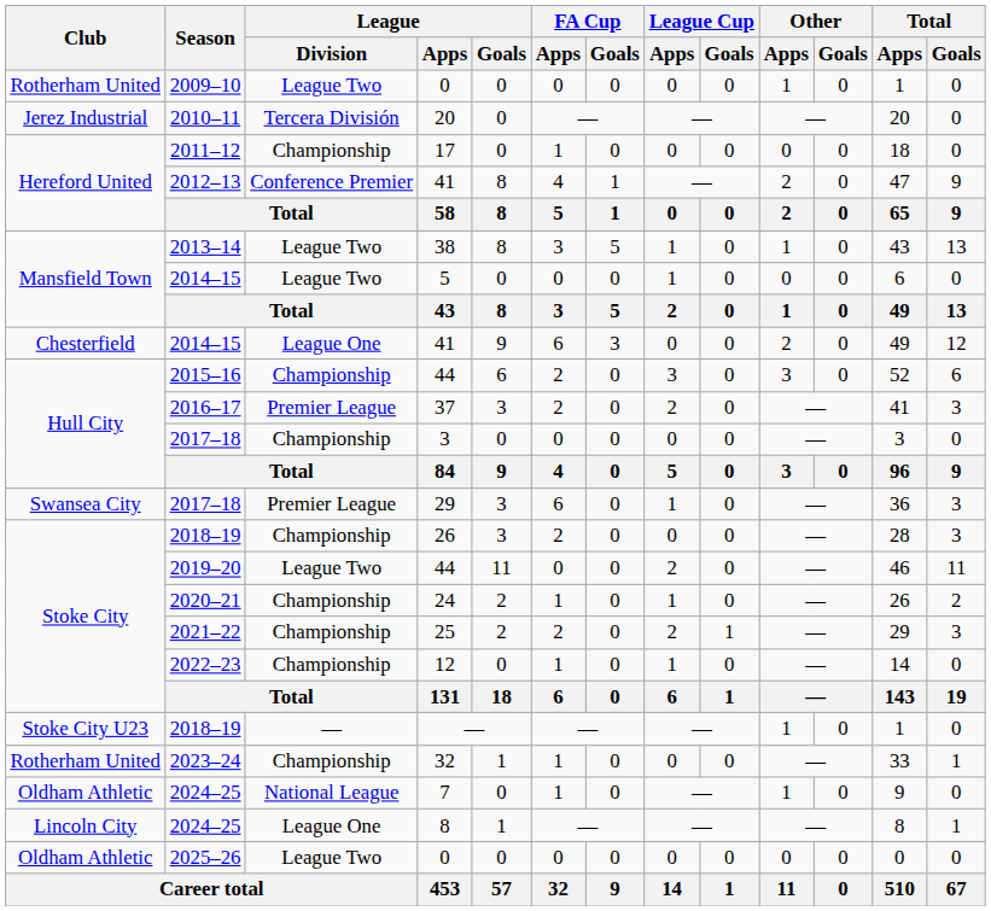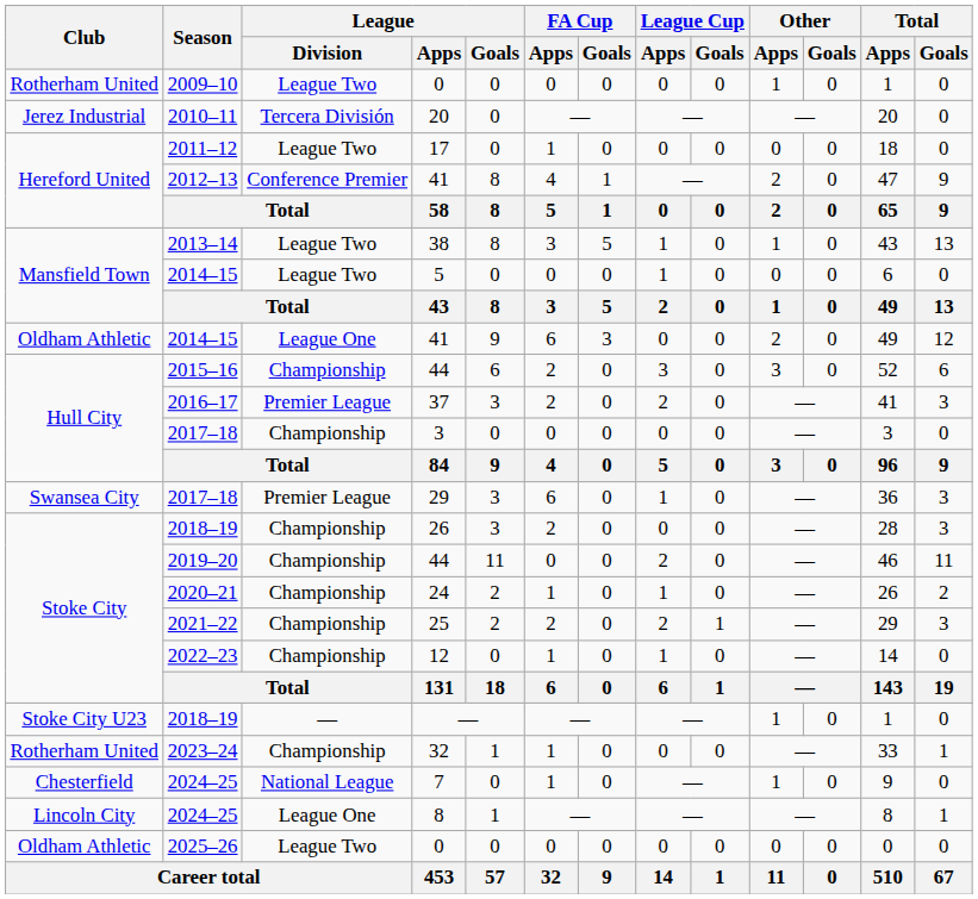17 | League / Division: Championship -> League Two
2014–15 / 41 | Club: Chesterfield -> Oldham Athletic
2019–20 / 44 | League / Division: League Two -> Championship
7 | Club: Oldham Athletic -> Chesterfield
